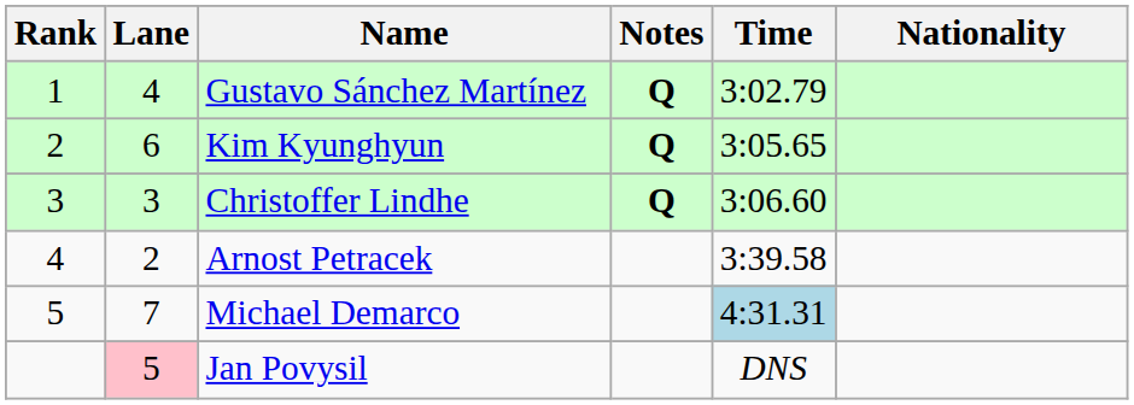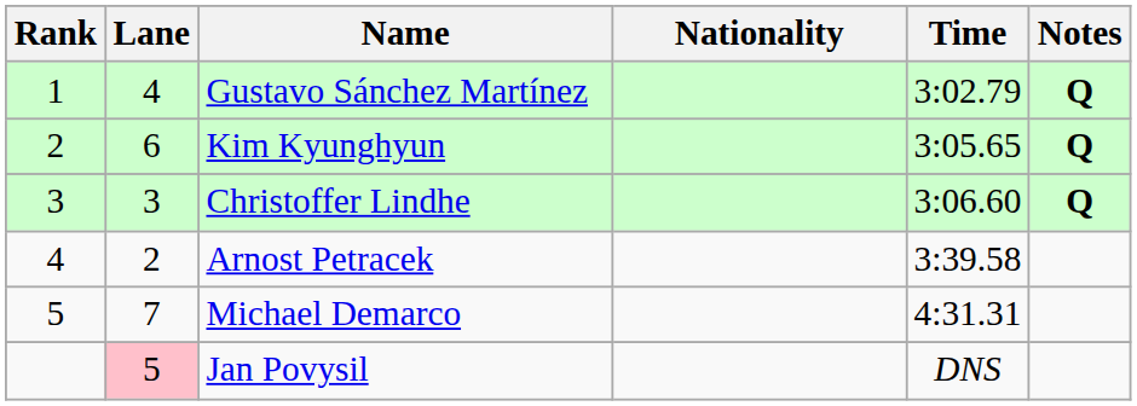columns swapped: Nationality <-> Notes
Michael Demarco | Time: lightblue background -> no background
